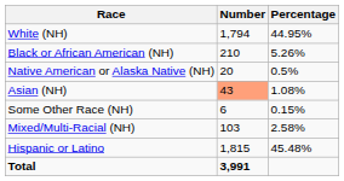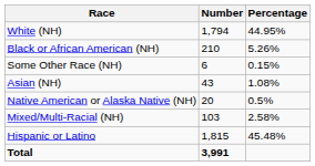rows swapped: Native American or Alaska Native (NH) <-> Some Other Race (NH)
Asian (NH) | Number: lightsalmon background -> no background
